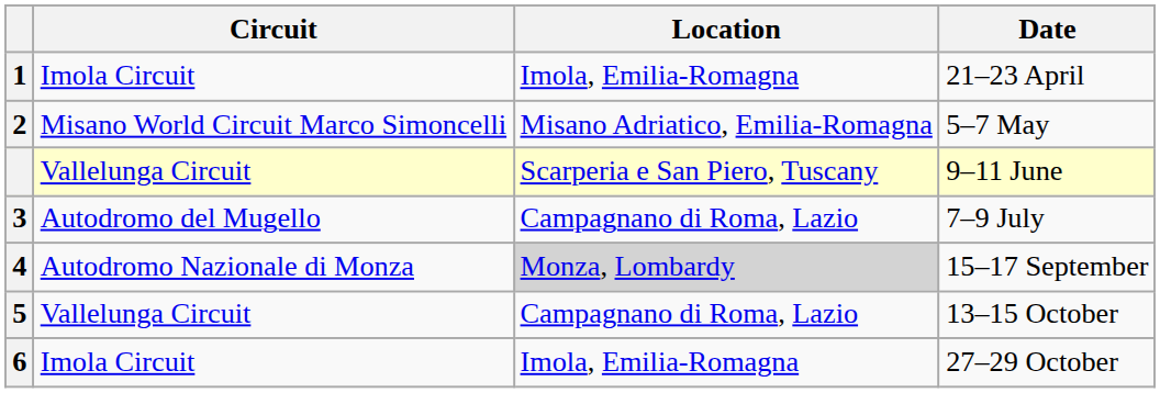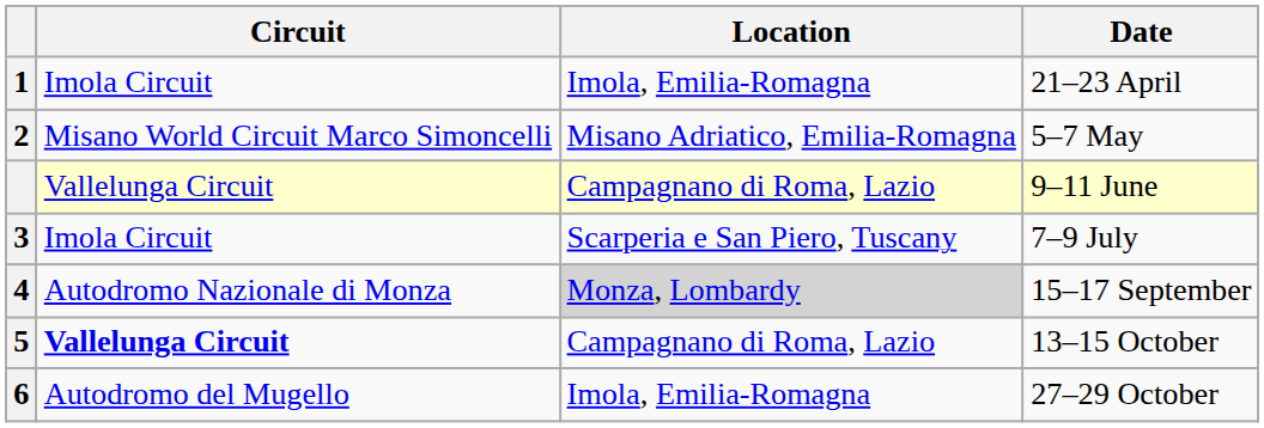9–11 June | Location: Scarperia e San Piero, Tuscany -> Campagnano di Roma, Lazio
7–9 July | Circuit: Autodromo del Mugello -> Imola Circuit
7–9 July | Location: Campagnano di Roma, Lazio -> Scarperia e San Piero, Tuscany
13–15 October | Circuit: normal -> bold
27–29 October | Circuit: Imola Circuit -> Autodromo del Mugello
